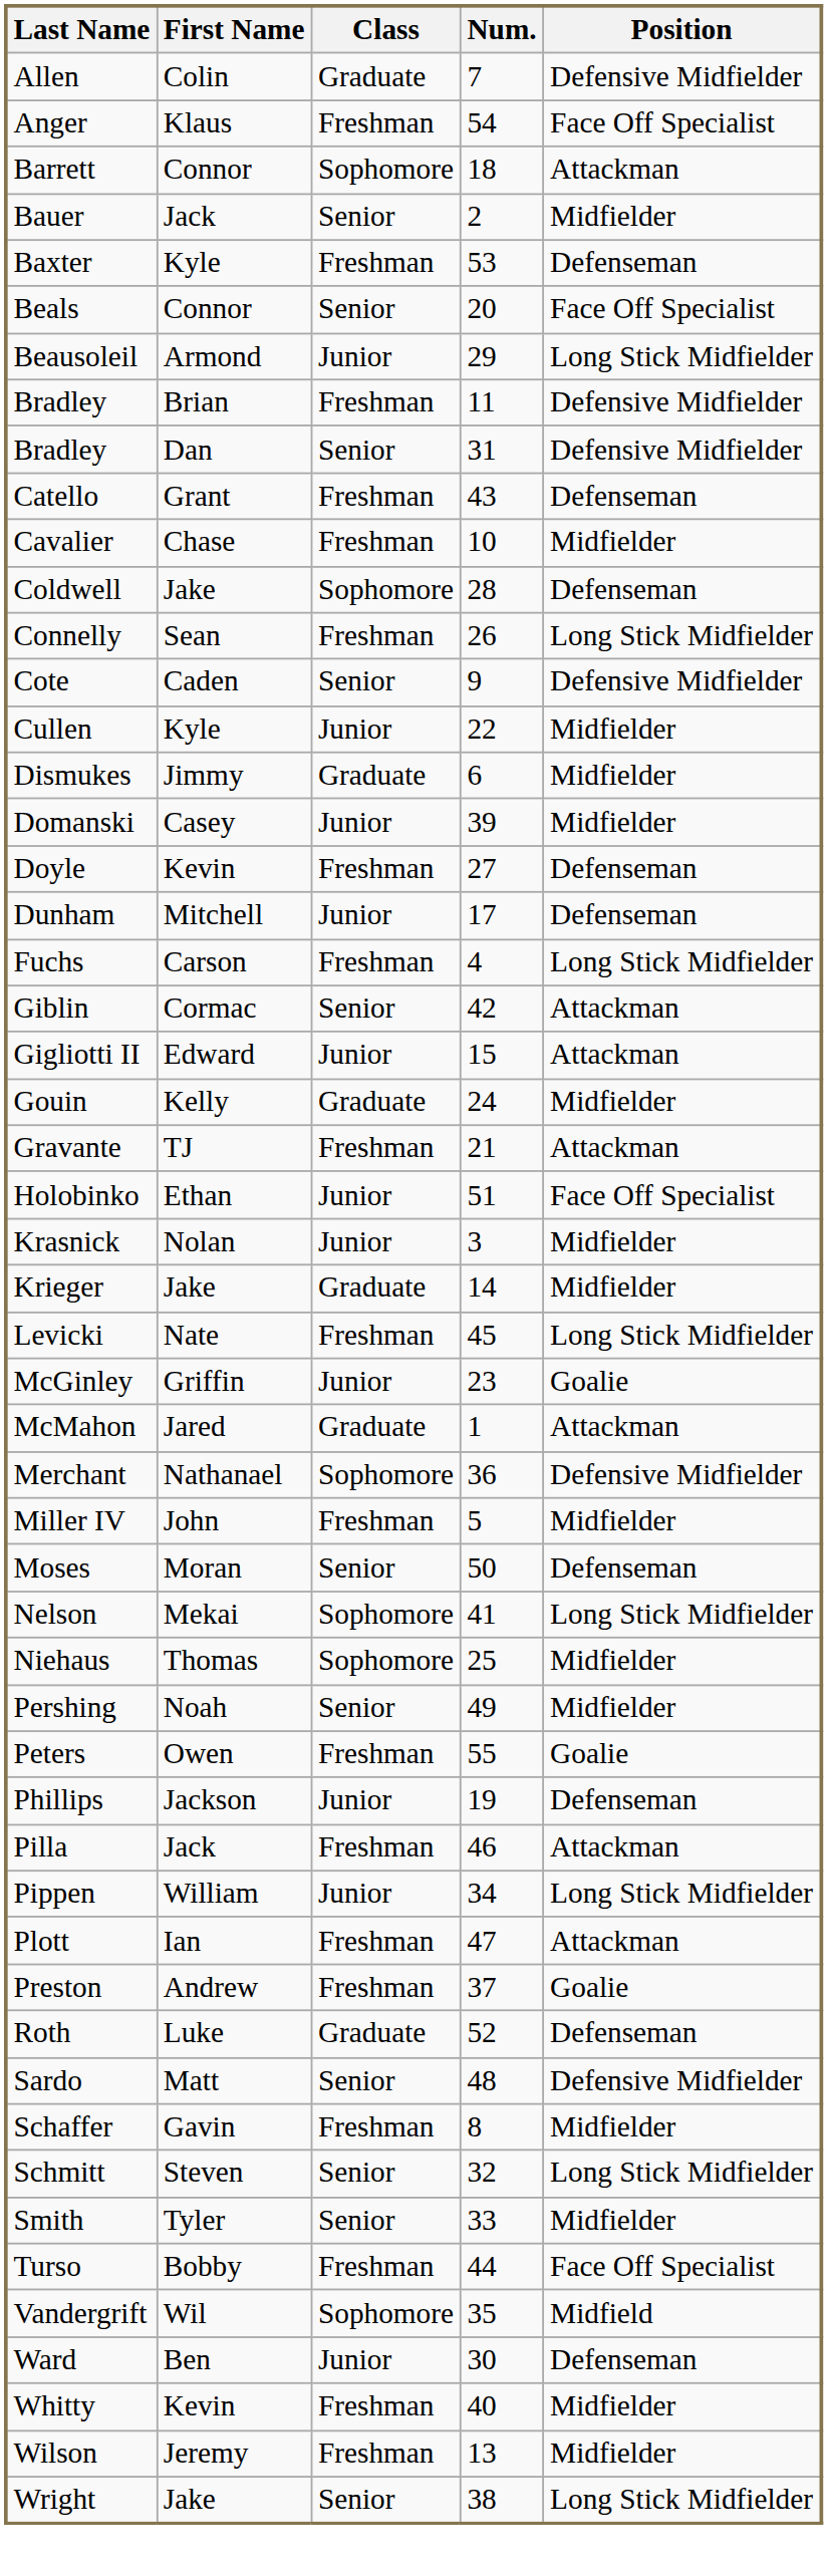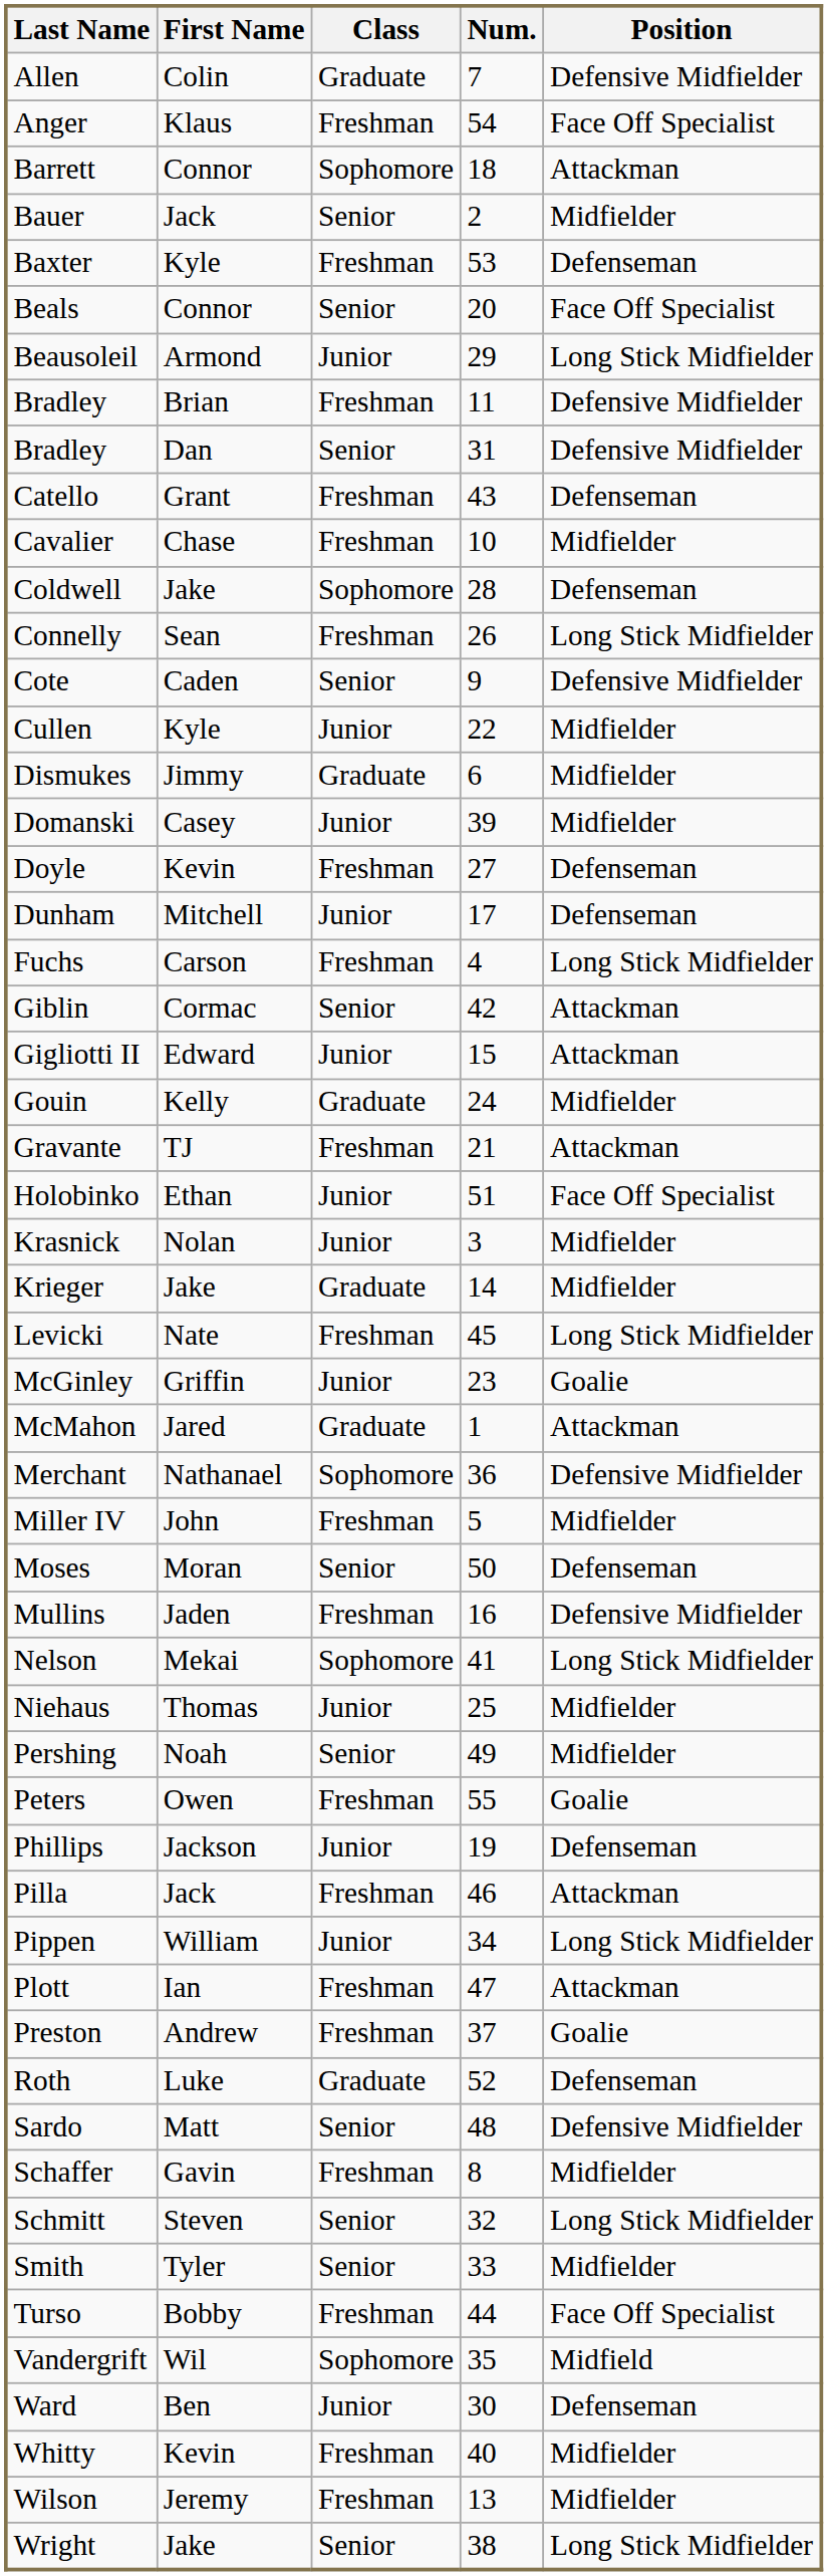+ row: Mullins | Jaden | Freshman | 16 | Defensive Midfielder
Niehaus | Class: Sophomore -> Junior
